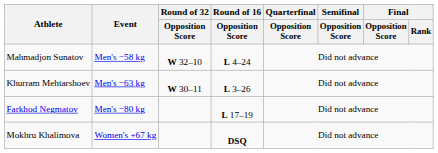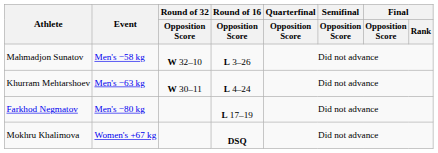Mahmadjon Sunatov | Round of 16 / Opposition Score: L 4–24 -> L 3–26
Khurram Mehtarshoev | Round of 16 / Opposition Score: L 3–26 -> L 4–24
